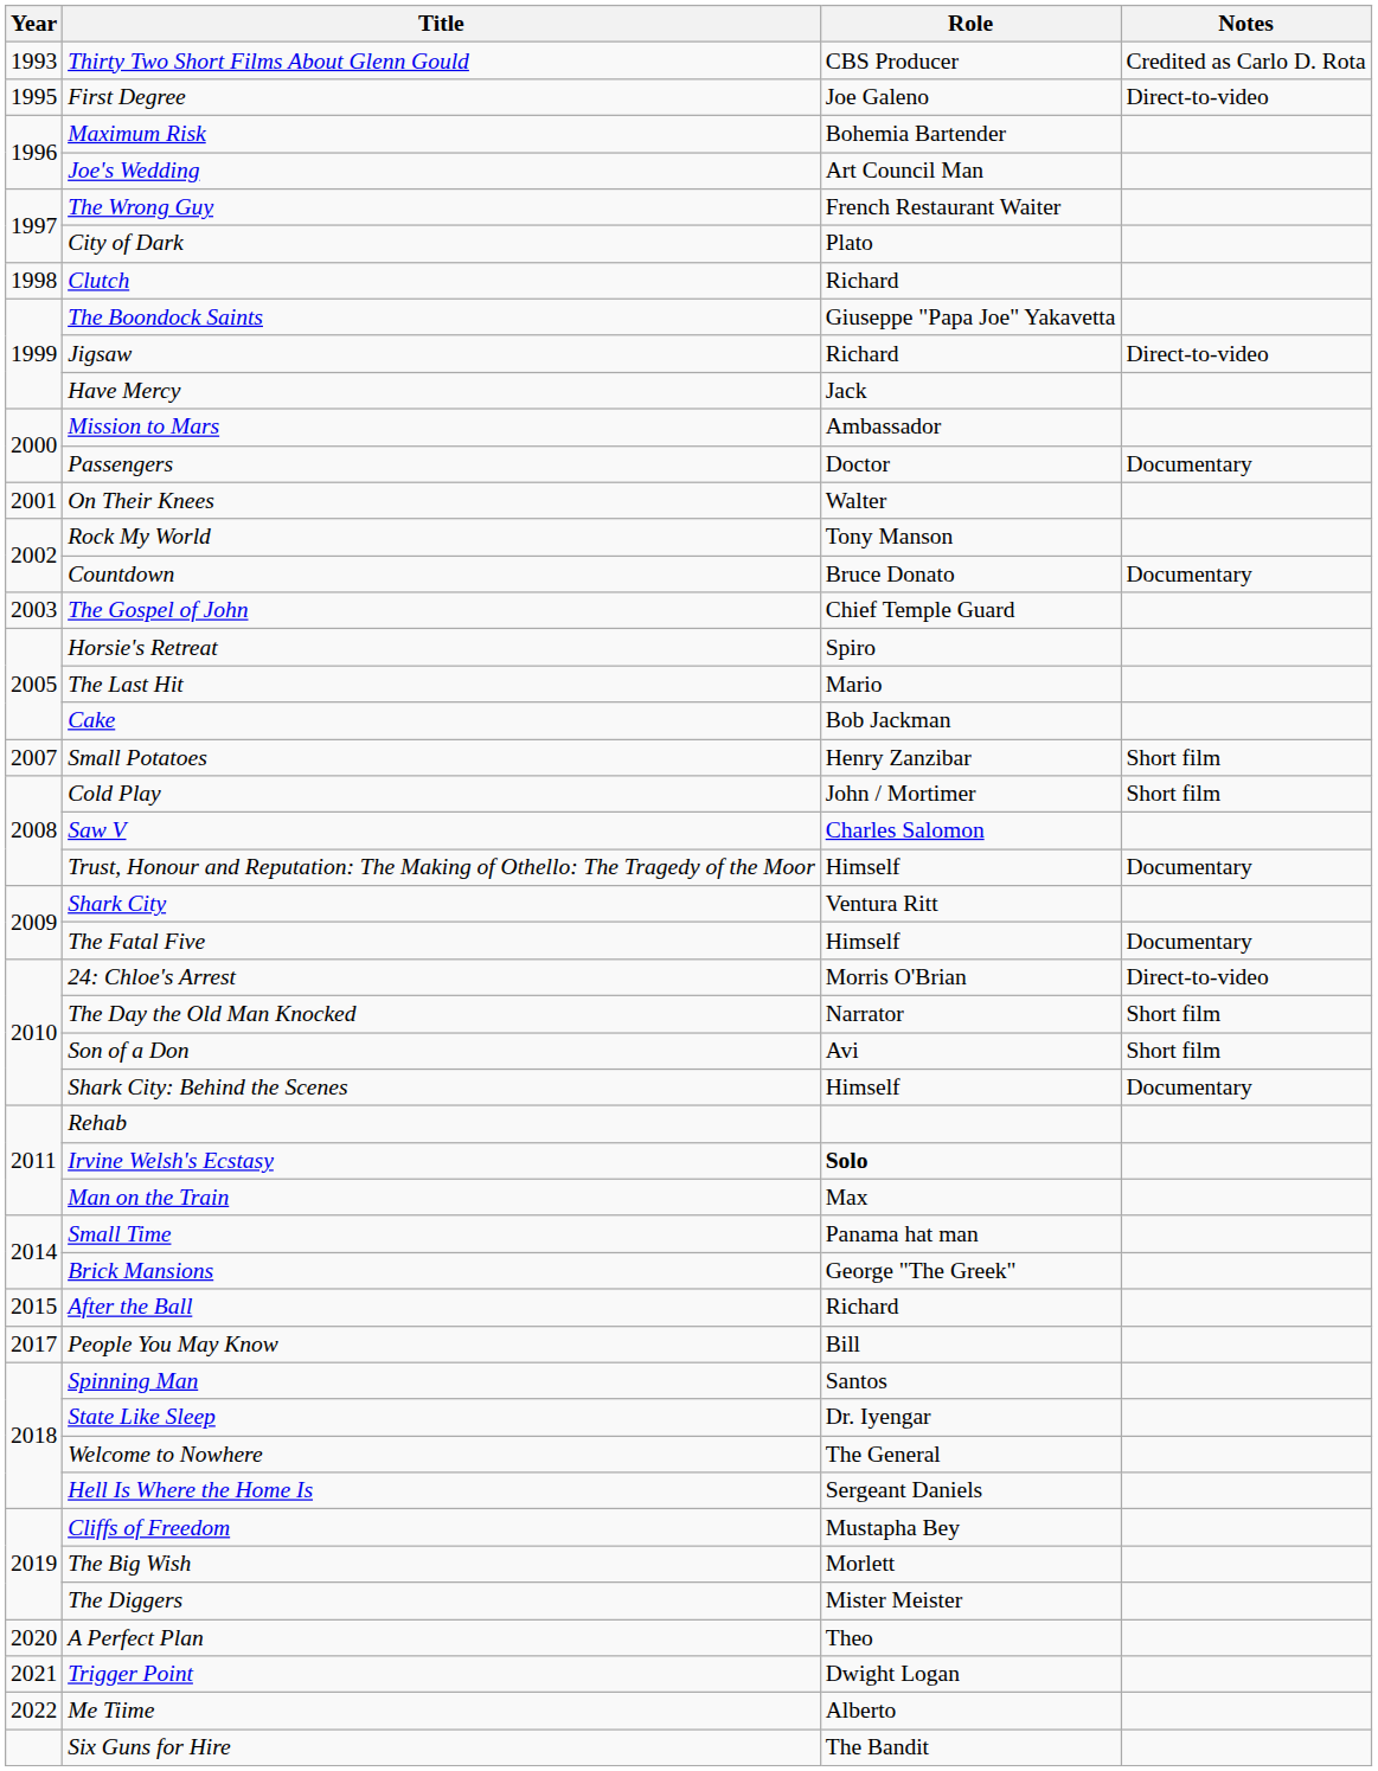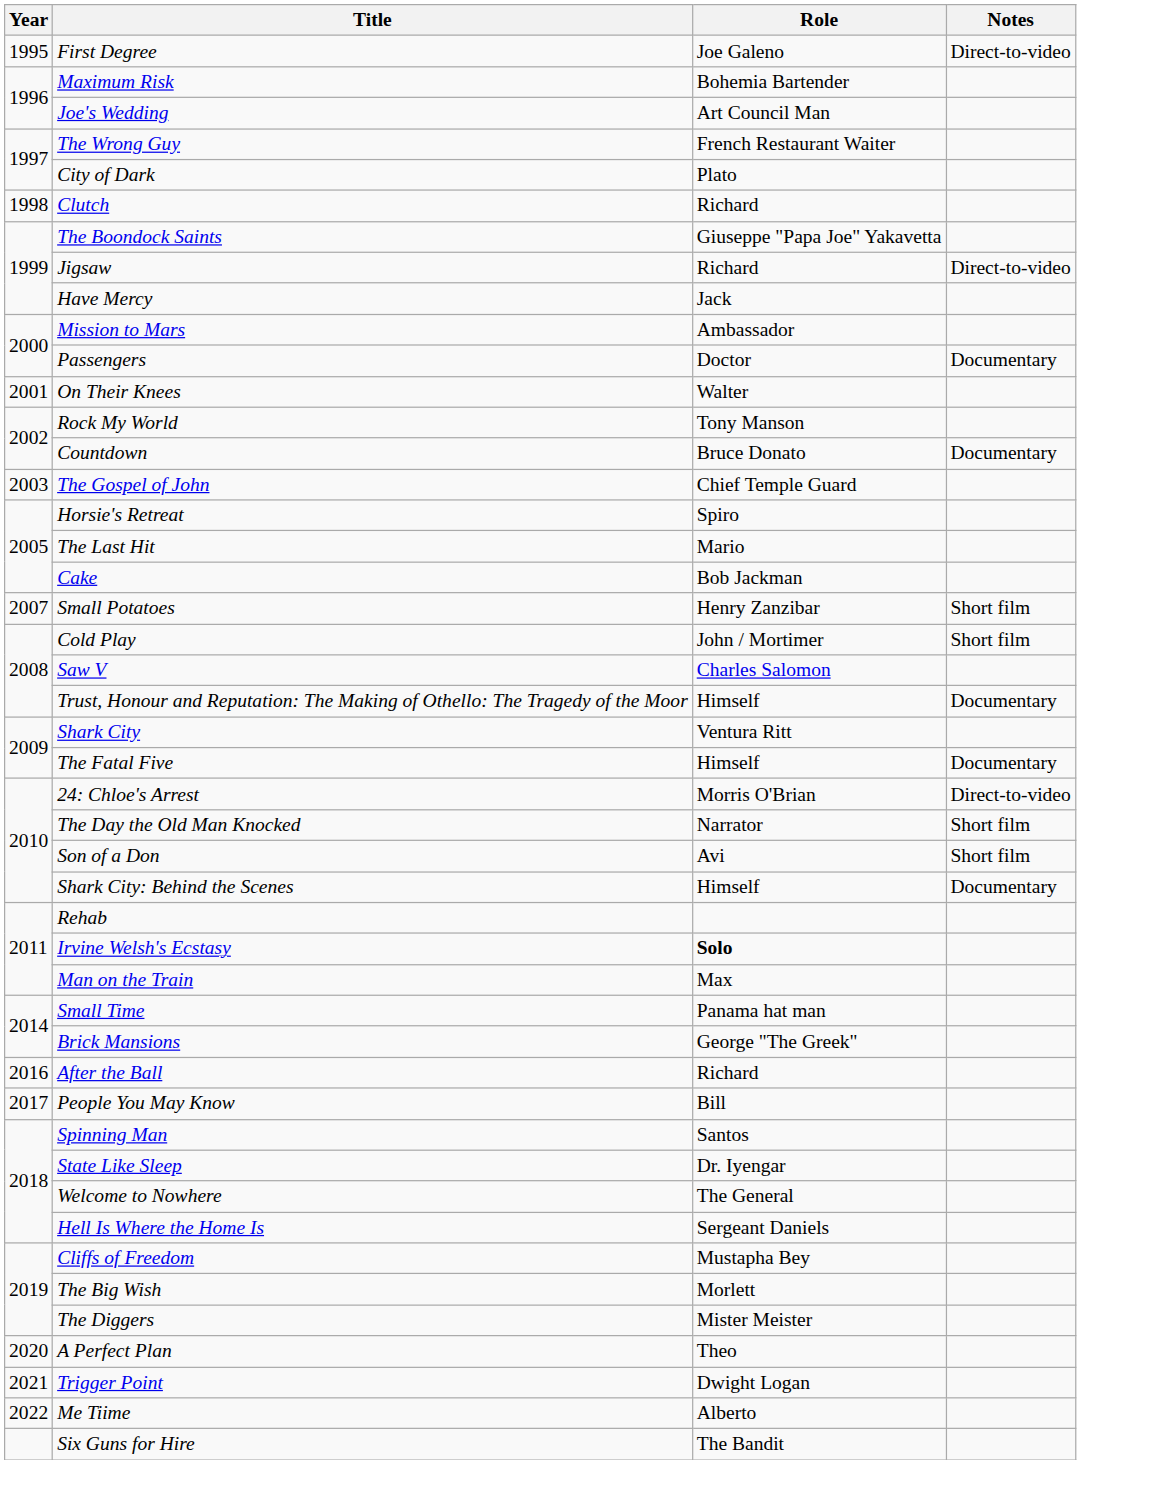- row: 1993 | Thirty Two Short Films About Glenn Gould | CBS Producer | Credited as Carlo D. Rota
After the Ball | Year: 2015 -> 2016
